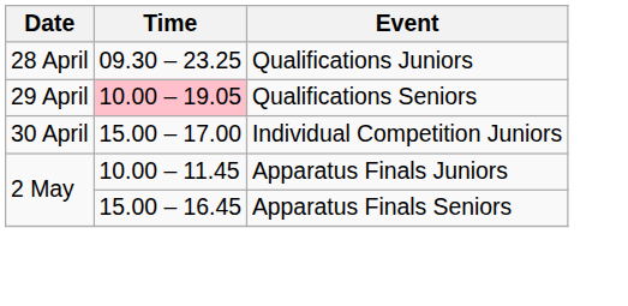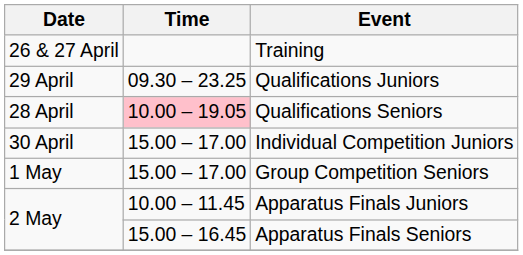+ row: 26 & 27 April | Training
Qualifications Juniors | Date: 28 April -> 29 April
Qualifications Seniors | Date: 29 April -> 28 April
+ row: 1 May | 15.00 – 17.00 | Group Competition Seniors
